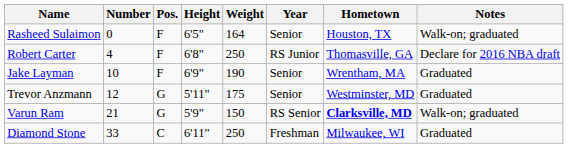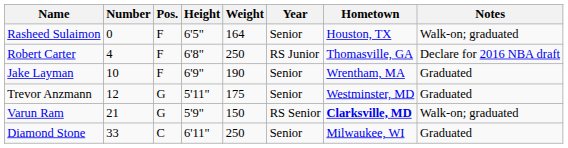Diamond Stone | Year: Freshman -> Senior
